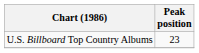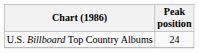U.S. Billboard Top Country Albums | Peak position: 23 -> 24
